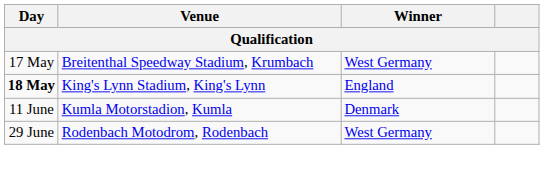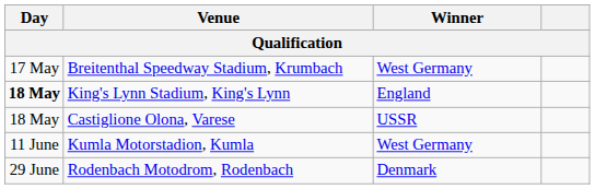+ row: 18 May | Castiglione Olona, Varese | USSR
Kumla Motorstadion, Kumla | Winner: Denmark -> West Germany
Rodenbach Motodrom, Rodenbach | Winner: West Germany -> Denmark
